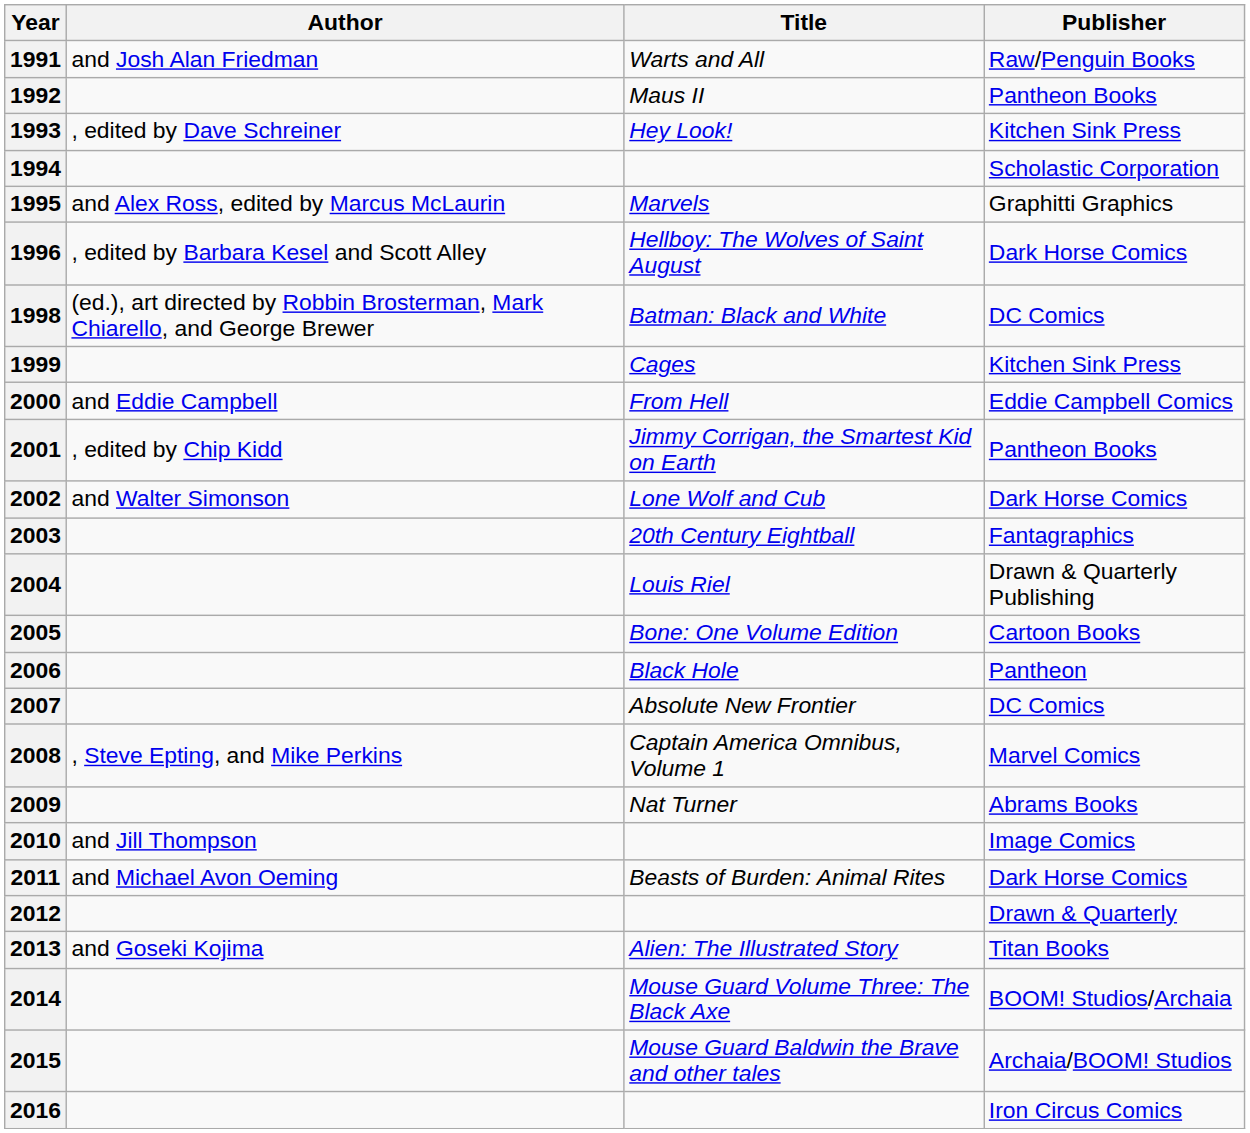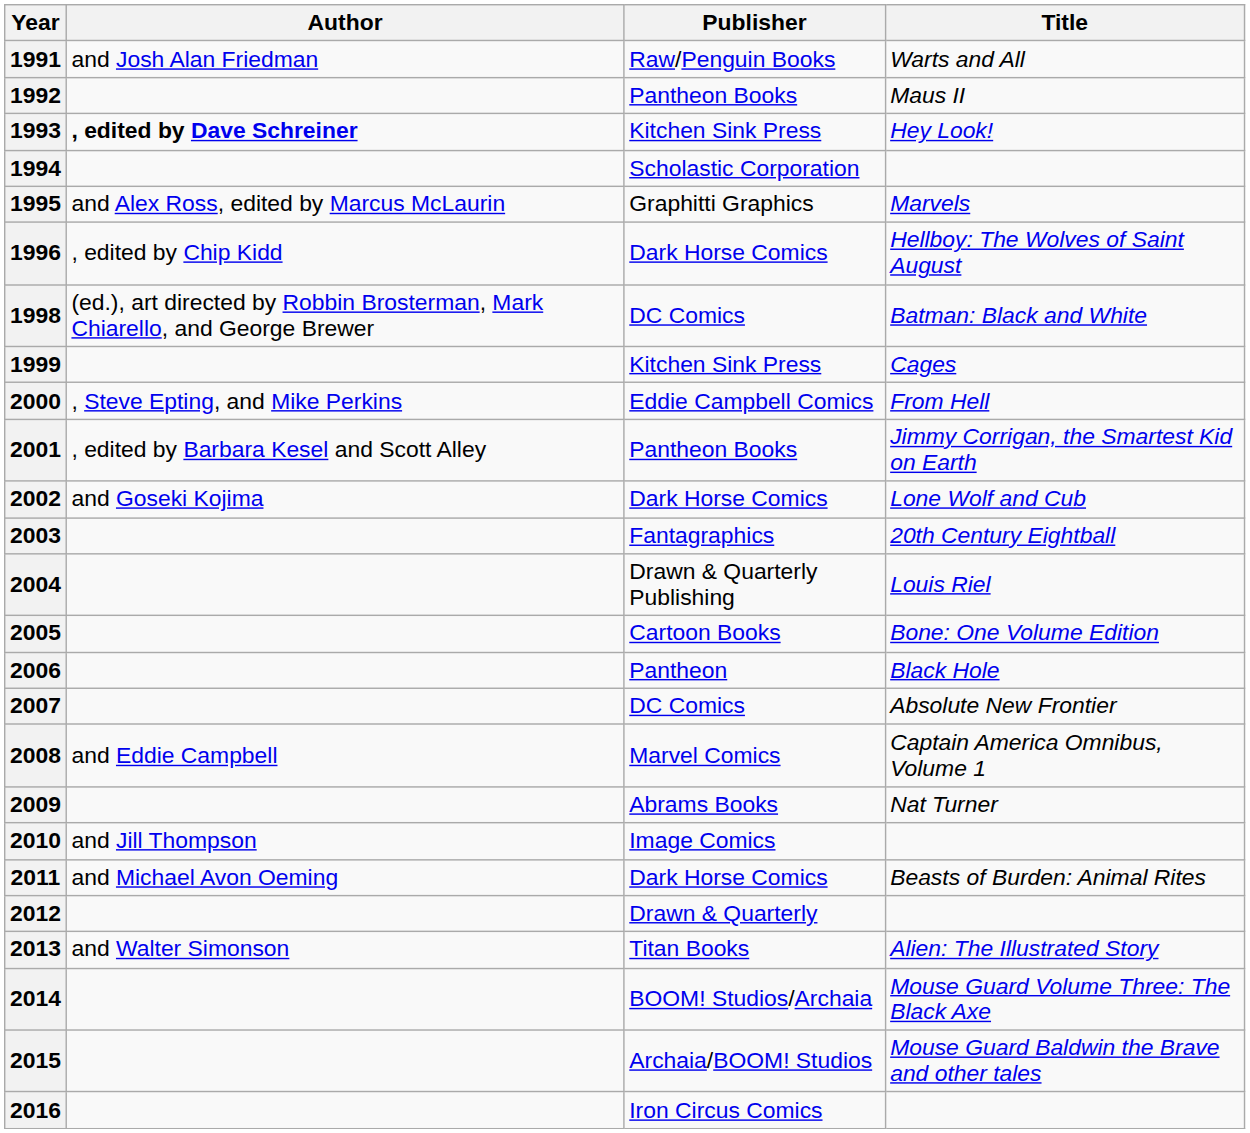columns swapped: Title <-> Publisher
1993 | Author: normal -> bold
1996 | Author: , edited by Barbara Kesel and Scott Alley -> , edited by Chip Kidd
2000 | Author: and Eddie Campbell -> , Steve Epting, and Mike Perkins
2001 | Author: , edited by Chip Kidd -> , edited by Barbara Kesel and Scott Alley
2002 | Author: and Walter Simonson -> and Goseki Kojima
2008 | Author: , Steve Epting, and Mike Perkins -> and Eddie Campbell
2013 | Author: and Goseki Kojima -> and Walter Simonson
